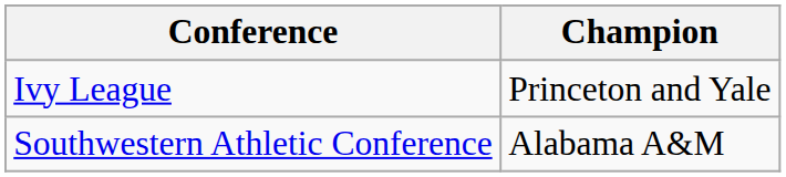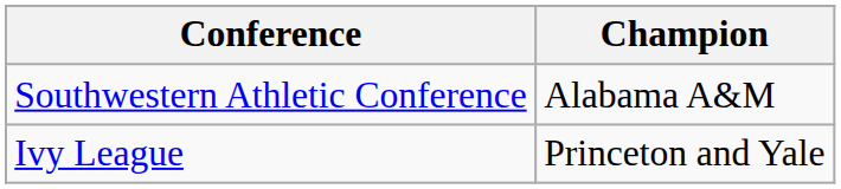rows swapped: Ivy League <-> Southwestern Athletic Conference
